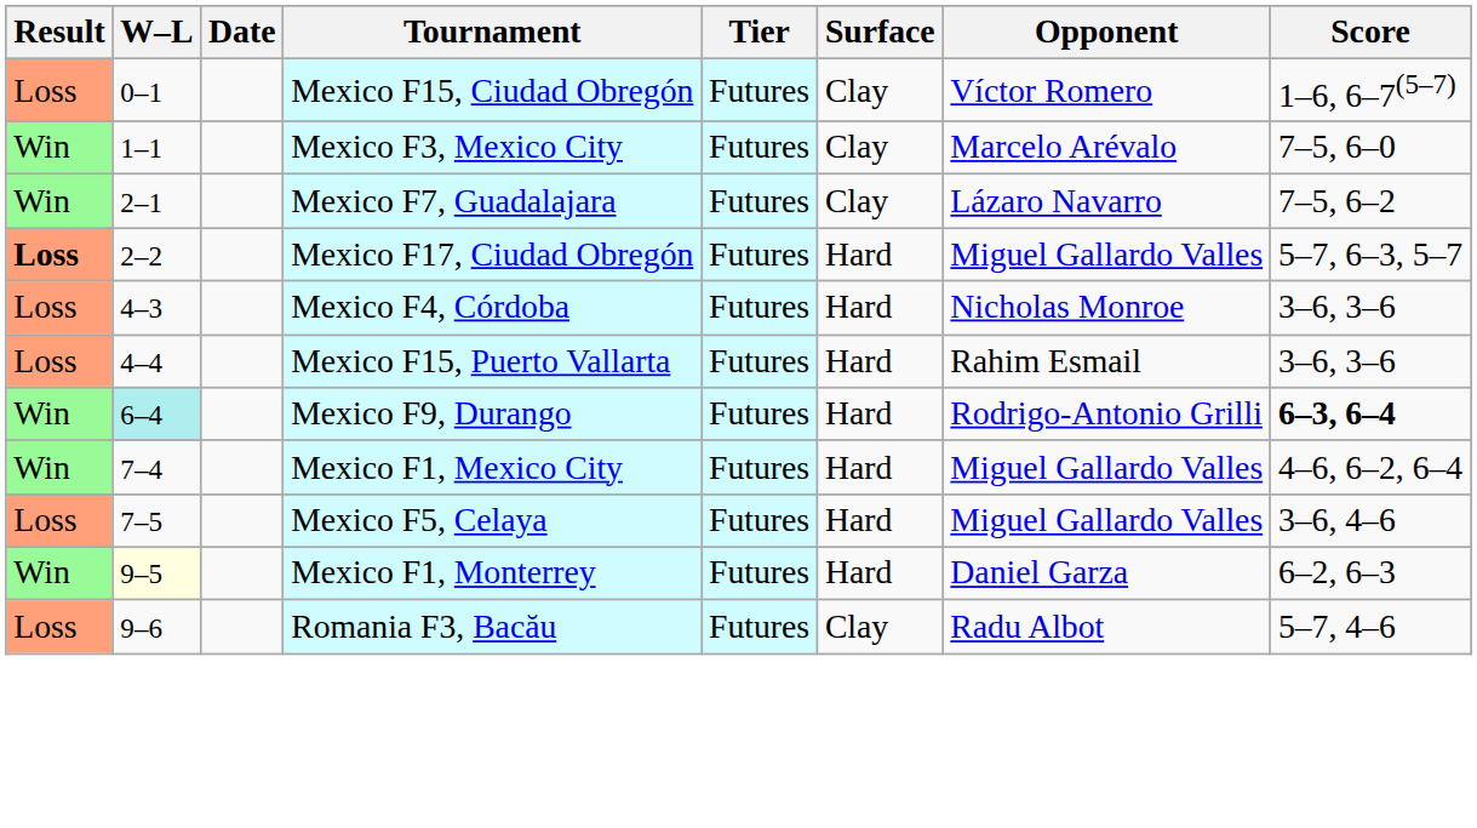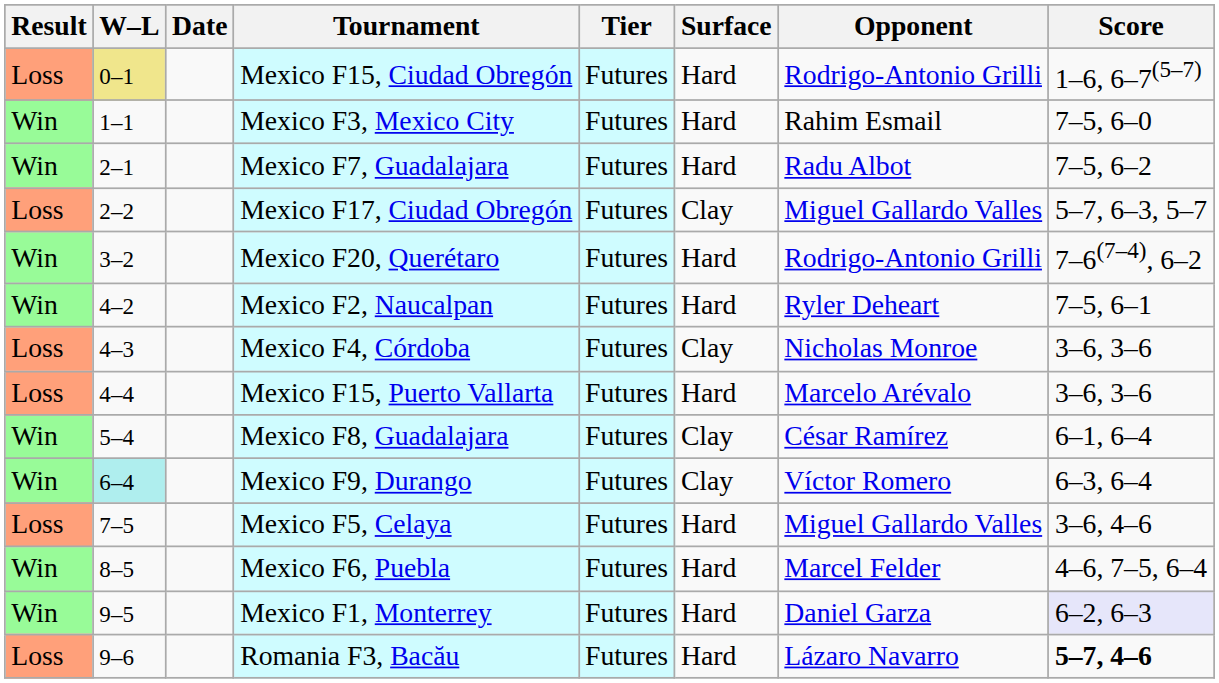Mexico F15, Ciudad Obregón | W–L: no background -> khaki background
Mexico F15, Ciudad Obregón | Surface: Clay -> Hard
Mexico F15, Ciudad Obregón | Opponent: Víctor Romero -> Rodrigo-Antonio Grilli
Mexico F3, Mexico City | Surface: Clay -> Hard
Mexico F3, Mexico City | Opponent: Marcelo Arévalo -> Rahim Esmail
Mexico F7, Guadalajara | Surface: Clay -> Hard
Mexico F7, Guadalajara | Opponent: Lázaro Navarro -> Radu Albot
Mexico F17, Ciudad Obregón | Result: bold -> normal
Mexico F17, Ciudad Obregón | Surface: Hard -> Clay
+ row: Win | 3–2 | Mexico F20, Querétaro | Futures | Hard | Rodrigo-Antonio Grilli | 7–6(7–4), 6–2
+ row: Win | 4–2 | Mexico F2, Naucalpan | Futures | Hard | Ryler Deheart | 7–5, 6–1
Mexico F4, Córdoba | Surface: Hard -> Clay
Mexico F15, Puerto Vallarta | Opponent: Rahim Esmail -> Marcelo Arévalo
+ row: Win | 5–4 | Mexico F8, Guadalajara | Futures | Clay | César Ramírez | 6–1, 6–4
Mexico F9, Durango | Surface: Hard -> Clay
Mexico F9, Durango | Opponent: Rodrigo-Antonio Grilli -> Víctor Romero
Mexico F9, Durango | Score: bold -> normal
- row: Win | 7–4 | Mexico F1, Mexico City | Futures | Hard | Miguel Gallardo Valles | 4–6, 6–2, 6–4
+ row: Win | 8–5 | Mexico F6, Puebla | Futures | Hard | Marcel Felder | 4–6, 7–5, 6–4
Mexico F1, Monterrey | W–L: lightyellow background -> no background
Mexico F1, Monterrey | Score: no background -> lavender background
Romania F3, Bacău | Surface: Clay -> Hard
Romania F3, Bacău | Opponent: Radu Albot -> Lázaro Navarro
Romania F3, Bacău | Score: normal -> bold
